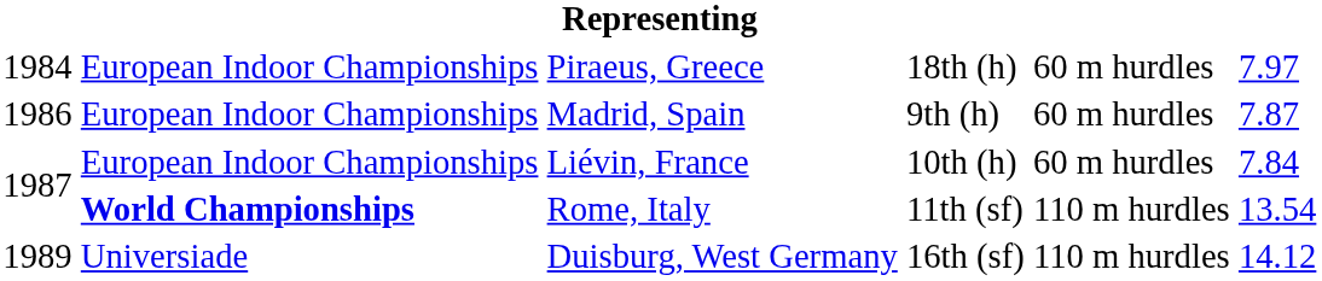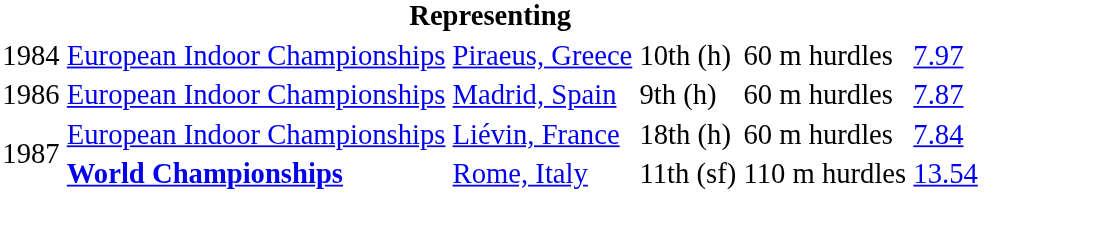Piraeus, Greece | column 4: 18th (h) -> 10th (h)
Liévin, France | column 4: 10th (h) -> 18th (h)
- row: 1989 | Universiade | Duisburg, West Germany | 16th (sf) | 110 m hurdles | 14.12
